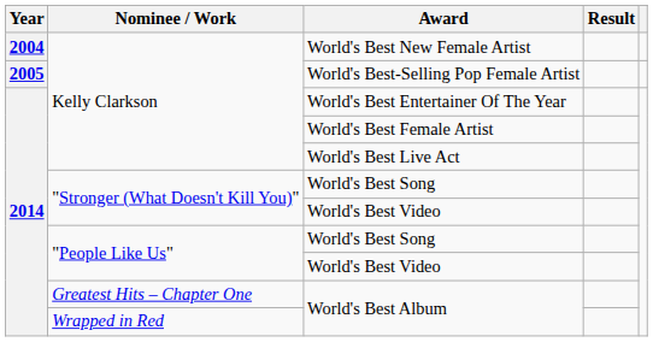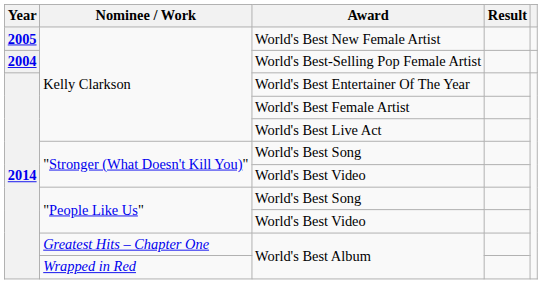World's Best New Female Artist | Year: 2004 -> 2005
World's Best-Selling Pop Female Artist | Year: 2005 -> 2004
